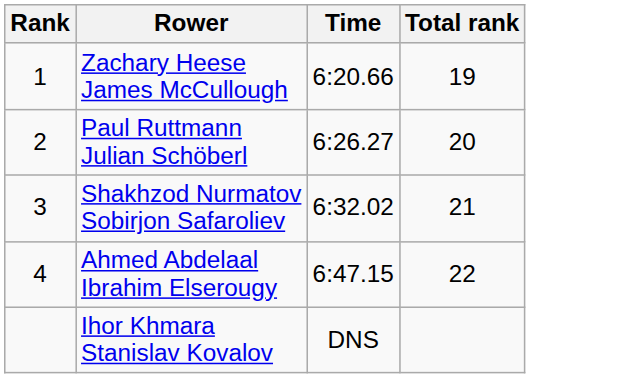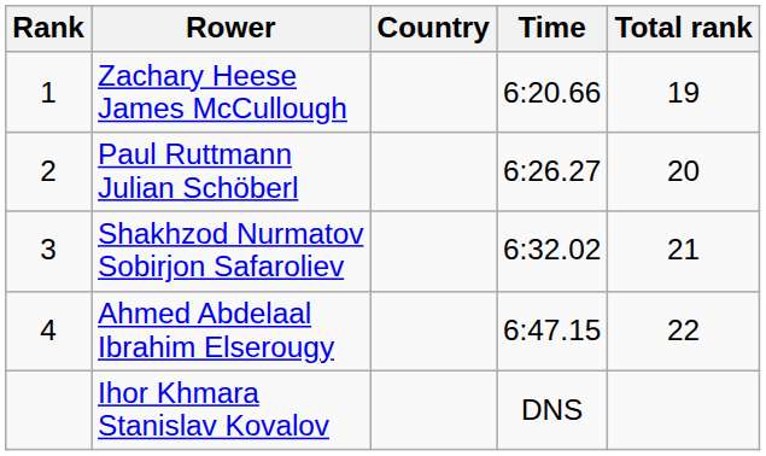+ column: Country
